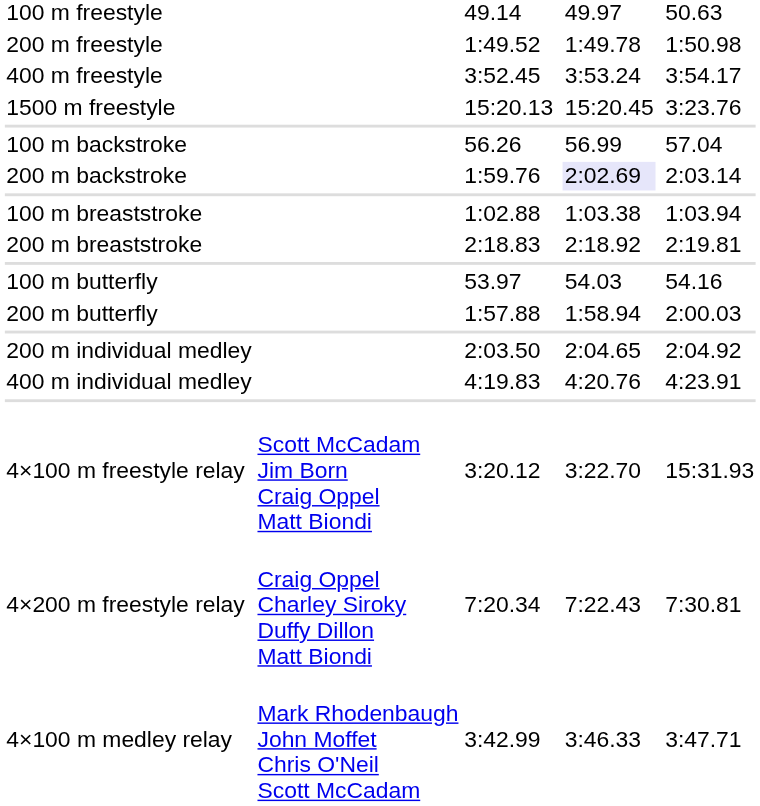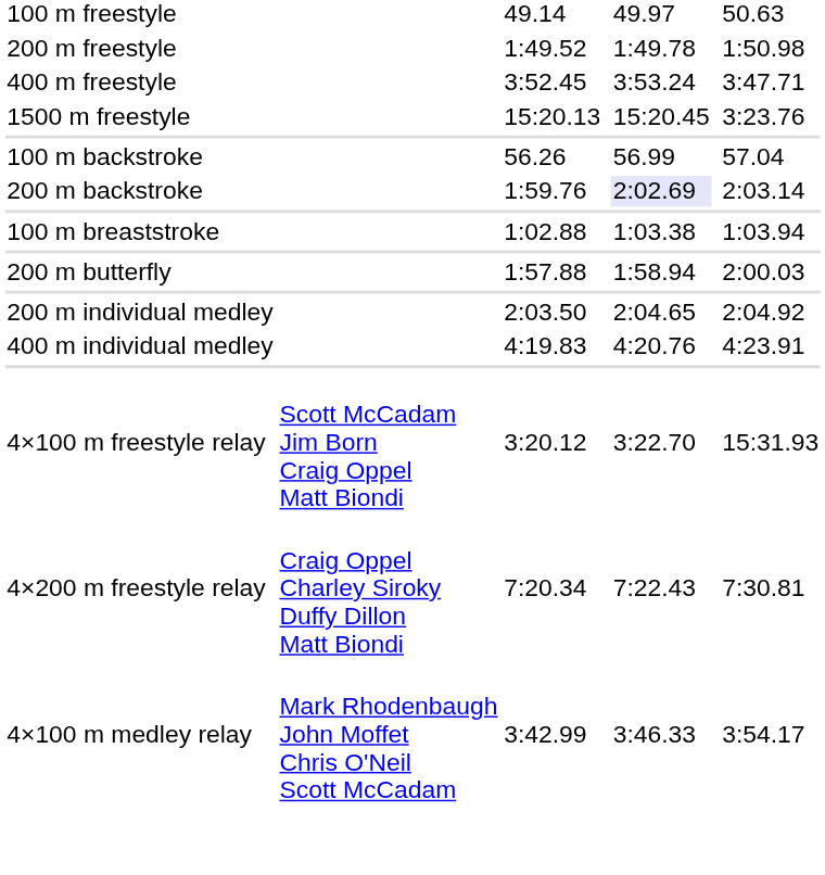400 m freestyle | column 7: 3:54.17 -> 3:47.71
- row: 200 m breaststroke | 2:18.83 | 2:18.92 | 2:19.81
- row: 100 m butterfly | 53.97 | 54.03 | 54.16
4×100 m medley relay | column 7: 3:47.71 -> 3:54.17
